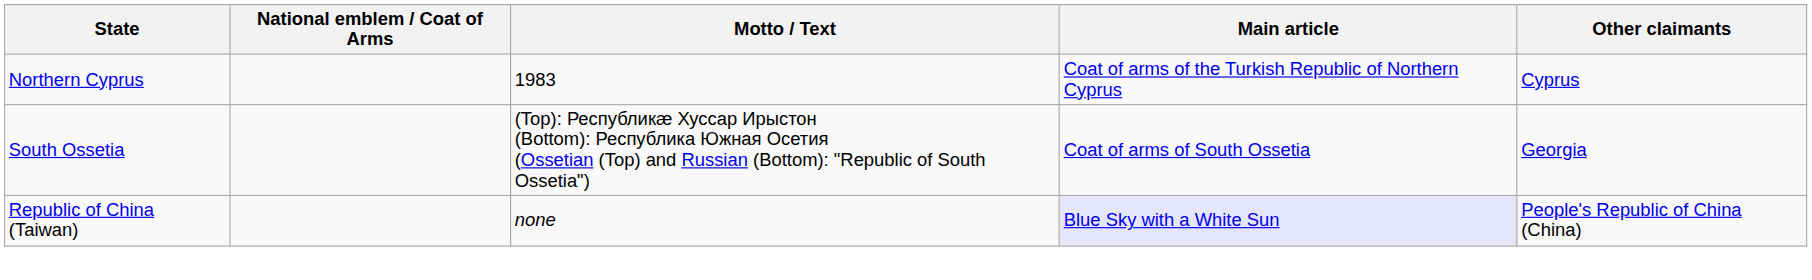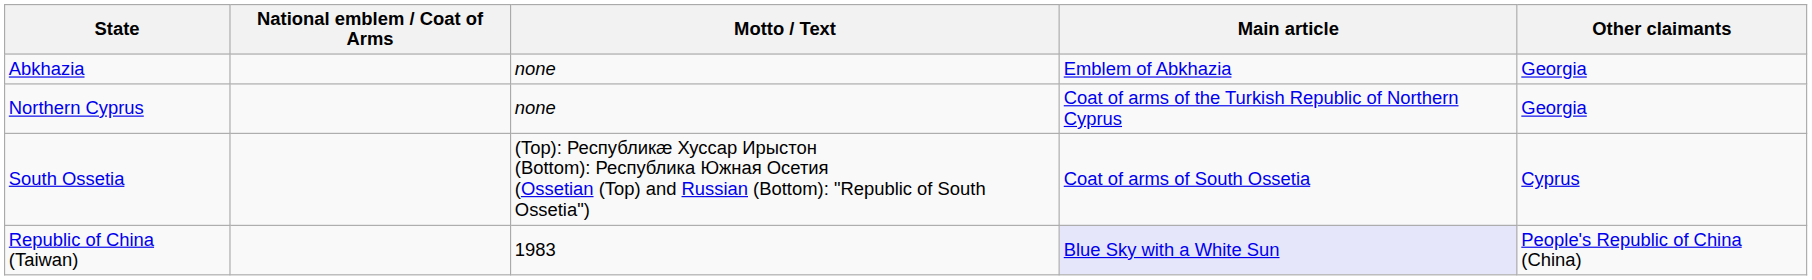+ row: Abkhazia | none | Emblem of Abkhazia | Georgia
Northern Cyprus | Motto / Text: 1983 -> none
Northern Cyprus | Other claimants: Cyprus -> Georgia
South Ossetia | Other claimants: Georgia -> Cyprus
Republic of China (Taiwan) | Motto / Text: none -> 1983
